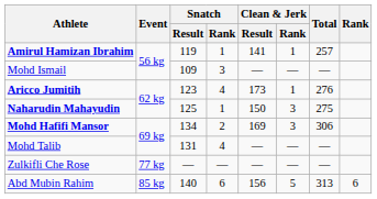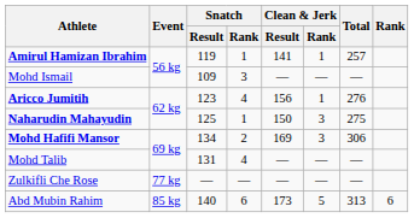Aricco Jumitih | Clean & Jerk / Result: 173 -> 156
Abd Mubin Rahim | Clean & Jerk / Result: 156 -> 173
